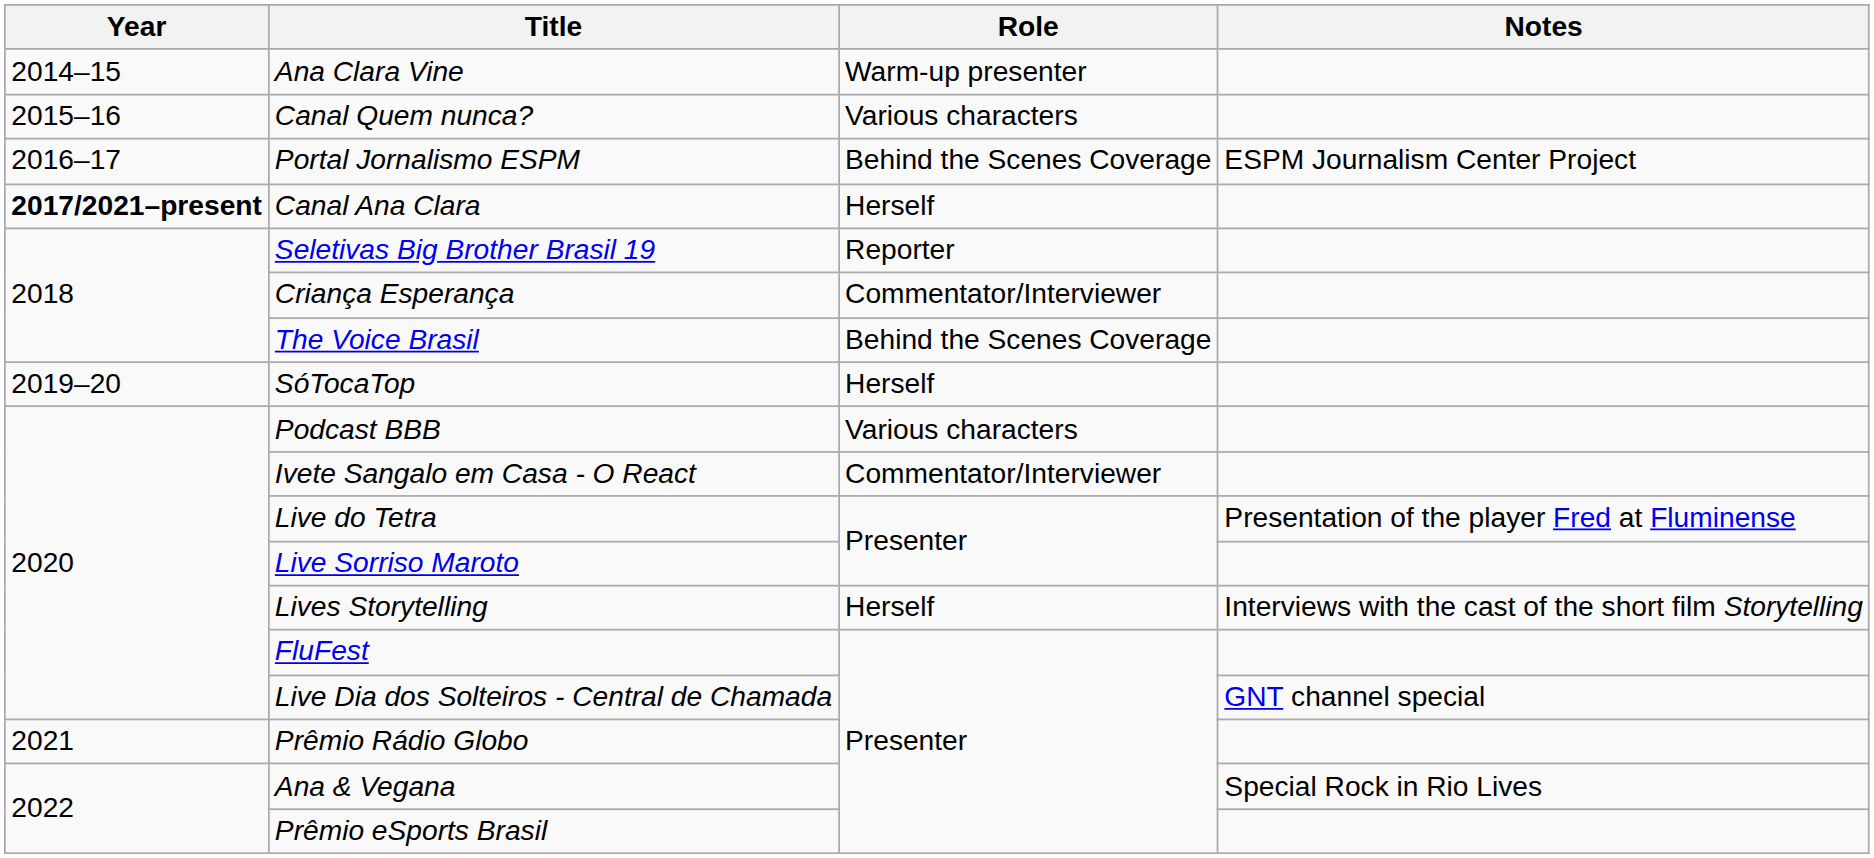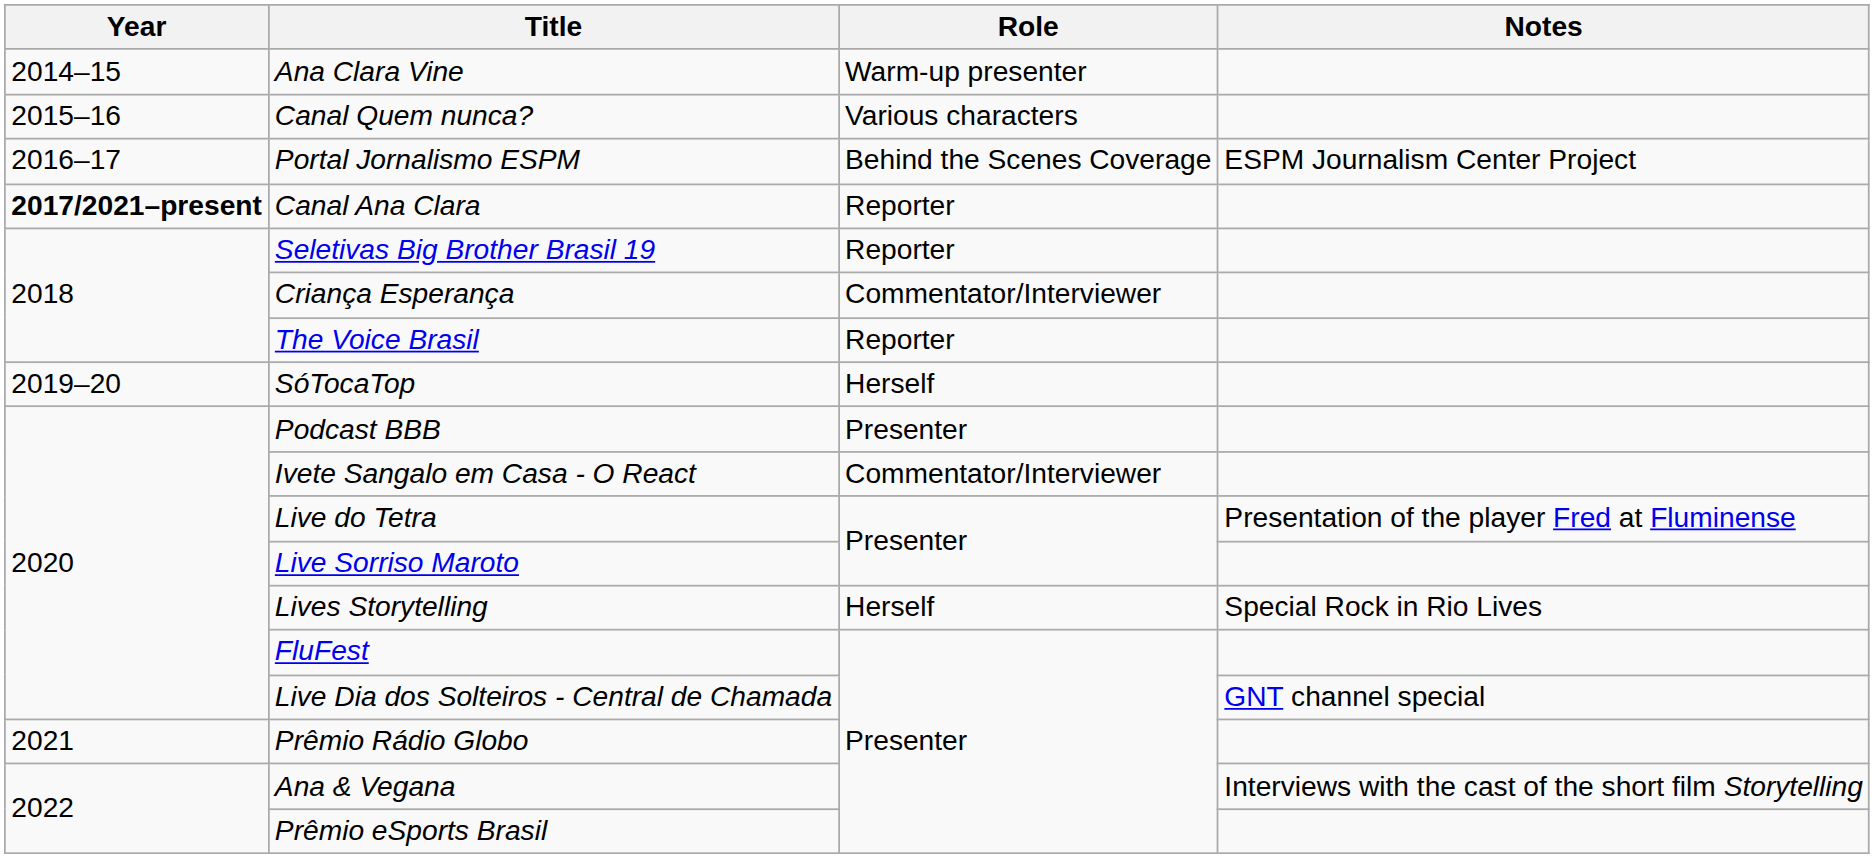Canal Ana Clara | Role: Herself -> Reporter
The Voice Brasil | Role: Behind the Scenes Coverage -> Reporter
Podcast BBB | Role: Various characters -> Presenter
Lives Storytelling | Notes: Interviews with the cast of the short film Storytelling -> Special Rock in Rio Lives
Ana & Vegana | Notes: Special Rock in Rio Lives -> Interviews with the cast of the short film Storytelling
